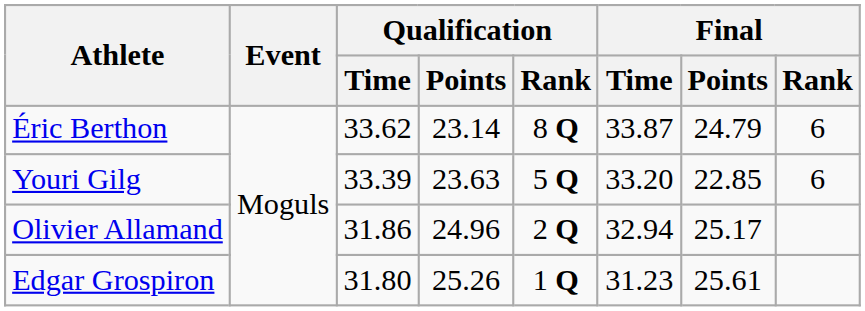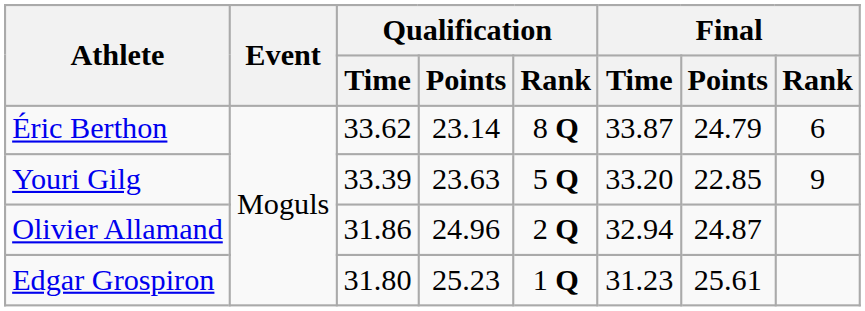Youri Gilg | Final / Rank: 6 -> 9
Olivier Allamand | Final / Points: 25.17 -> 24.87
Edgar Grospiron | Qualification / Points: 25.26 -> 25.23
